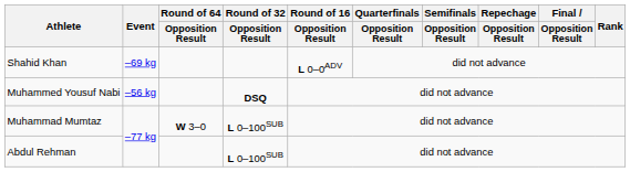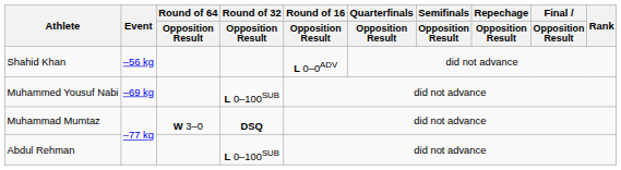Shahid Khan | Event: –69 kg -> –56 kg
Muhammed Yousuf Nabi | Event: –56 kg -> –69 kg
Muhammed Yousuf Nabi | Round of 32 / Opposition Result: DSQ -> L 0–100SUB
Muhammad Mumtaz | Round of 32 / Opposition Result: L 0–100SUB -> DSQ
